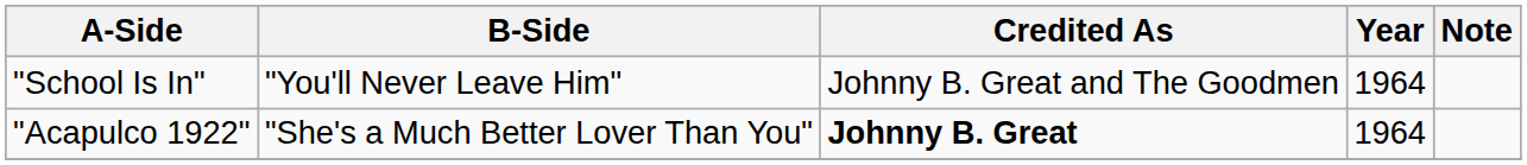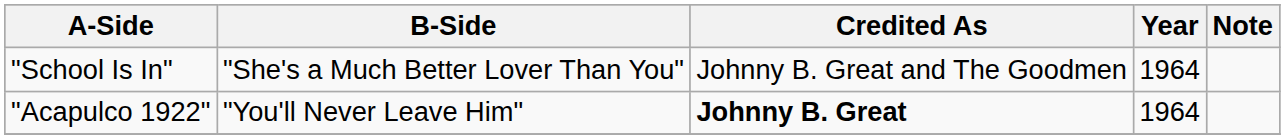"School Is In" | B-Side: "You'll Never Leave Him" -> "She's a Much Better Lover Than You"
"Acapulco 1922" | B-Side: "She's a Much Better Lover Than You" -> "You'll Never Leave Him"
